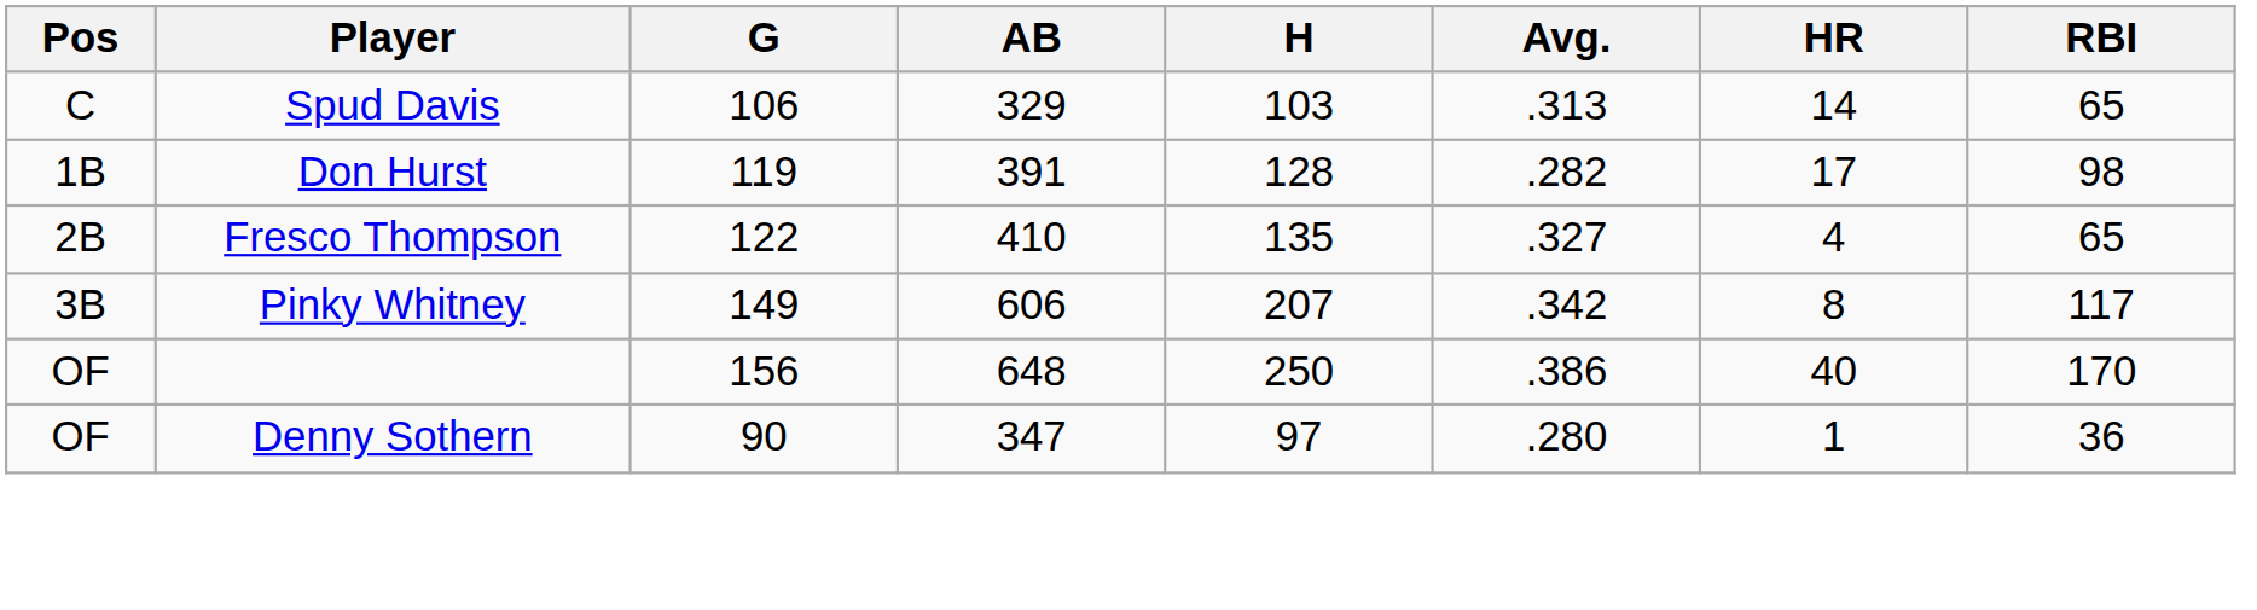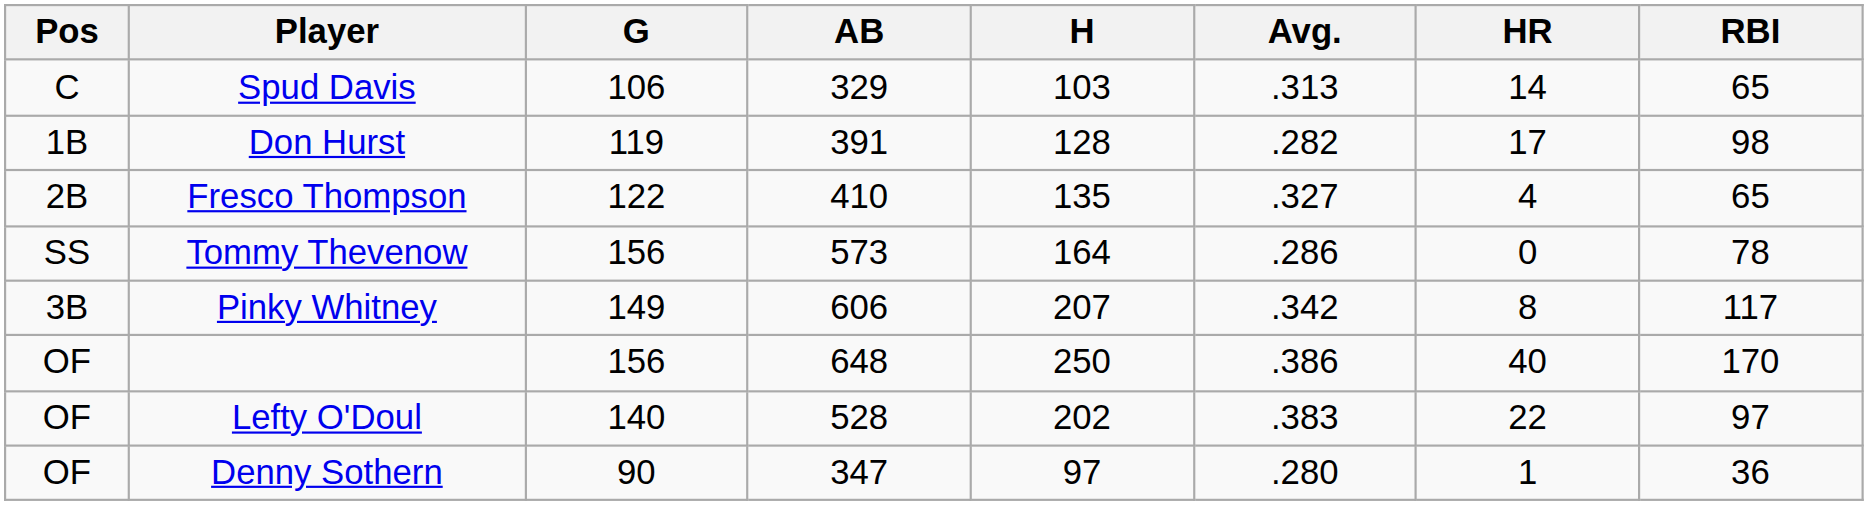+ row: SS | Tommy Thevenow | 156 | 573 | 164 | .286 | 0 | 78
+ row: OF | Lefty O'Doul | 140 | 528 | 202 | .383 | 22 | 97
